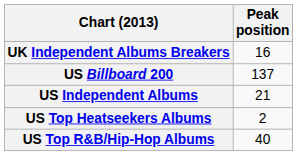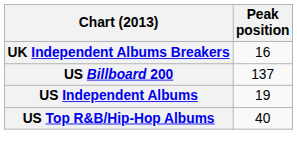US Independent Albums | Peak position: 21 -> 19
- row: US Top Heatseekers Albums | 2
